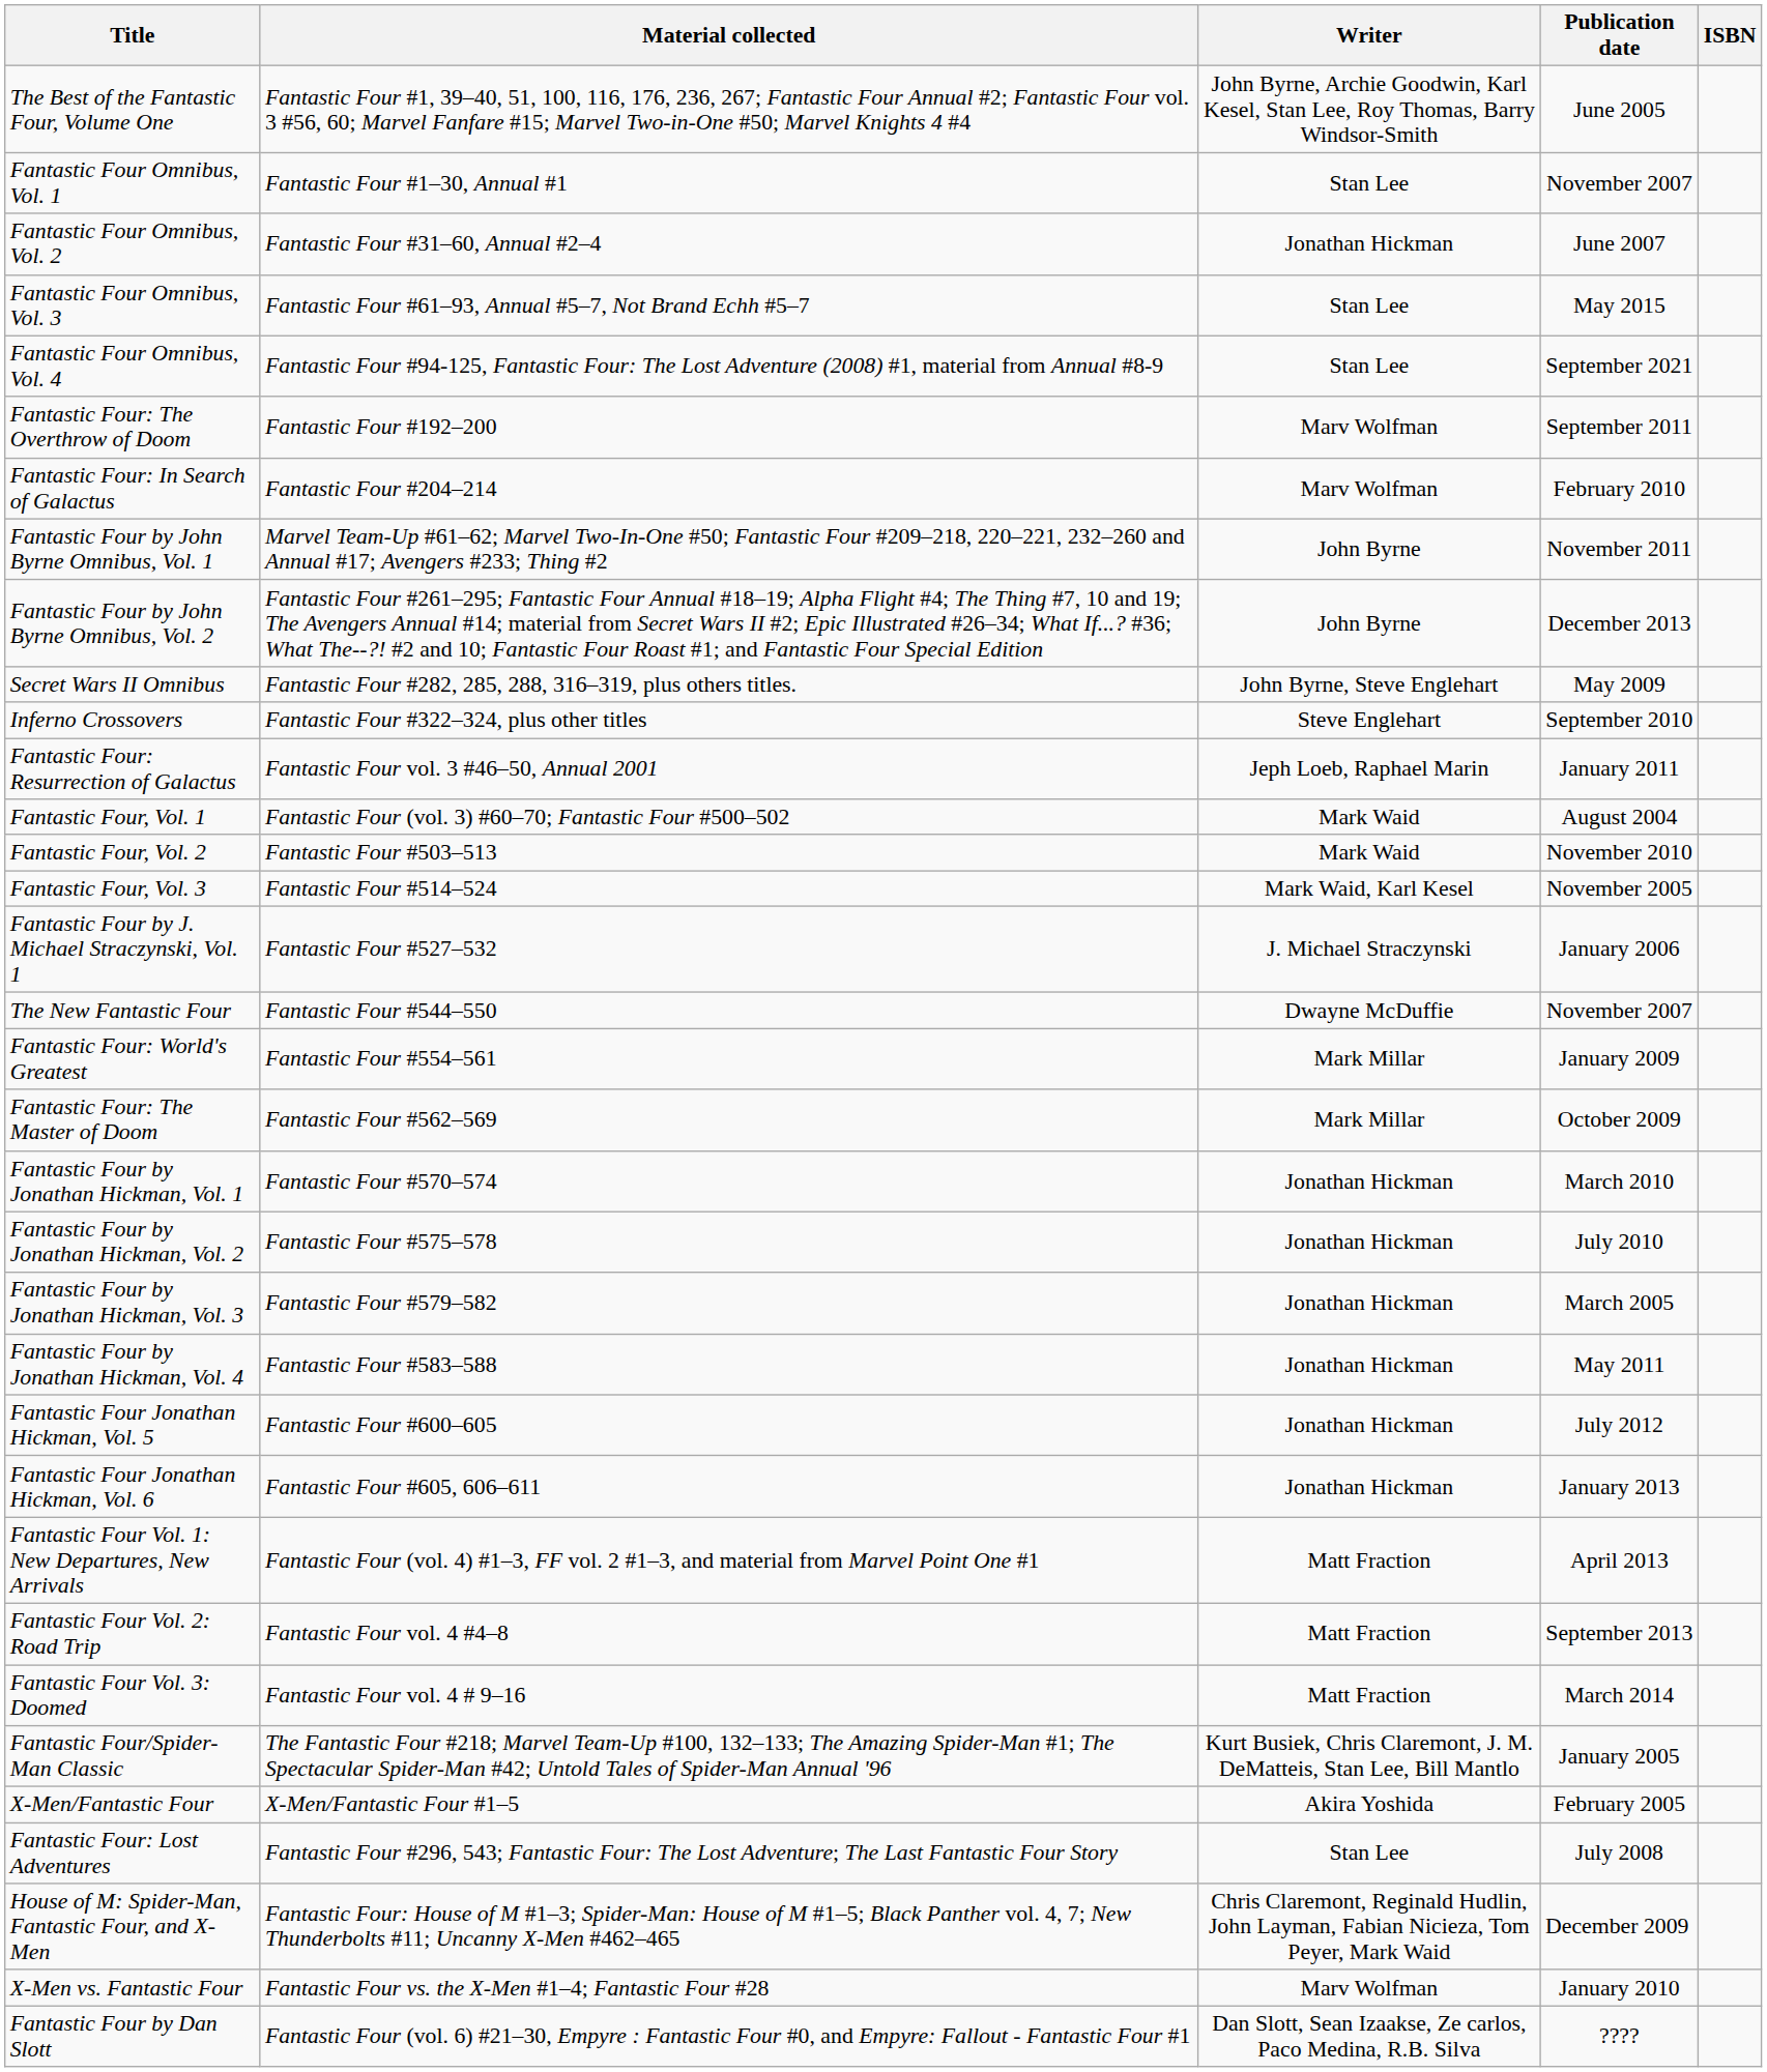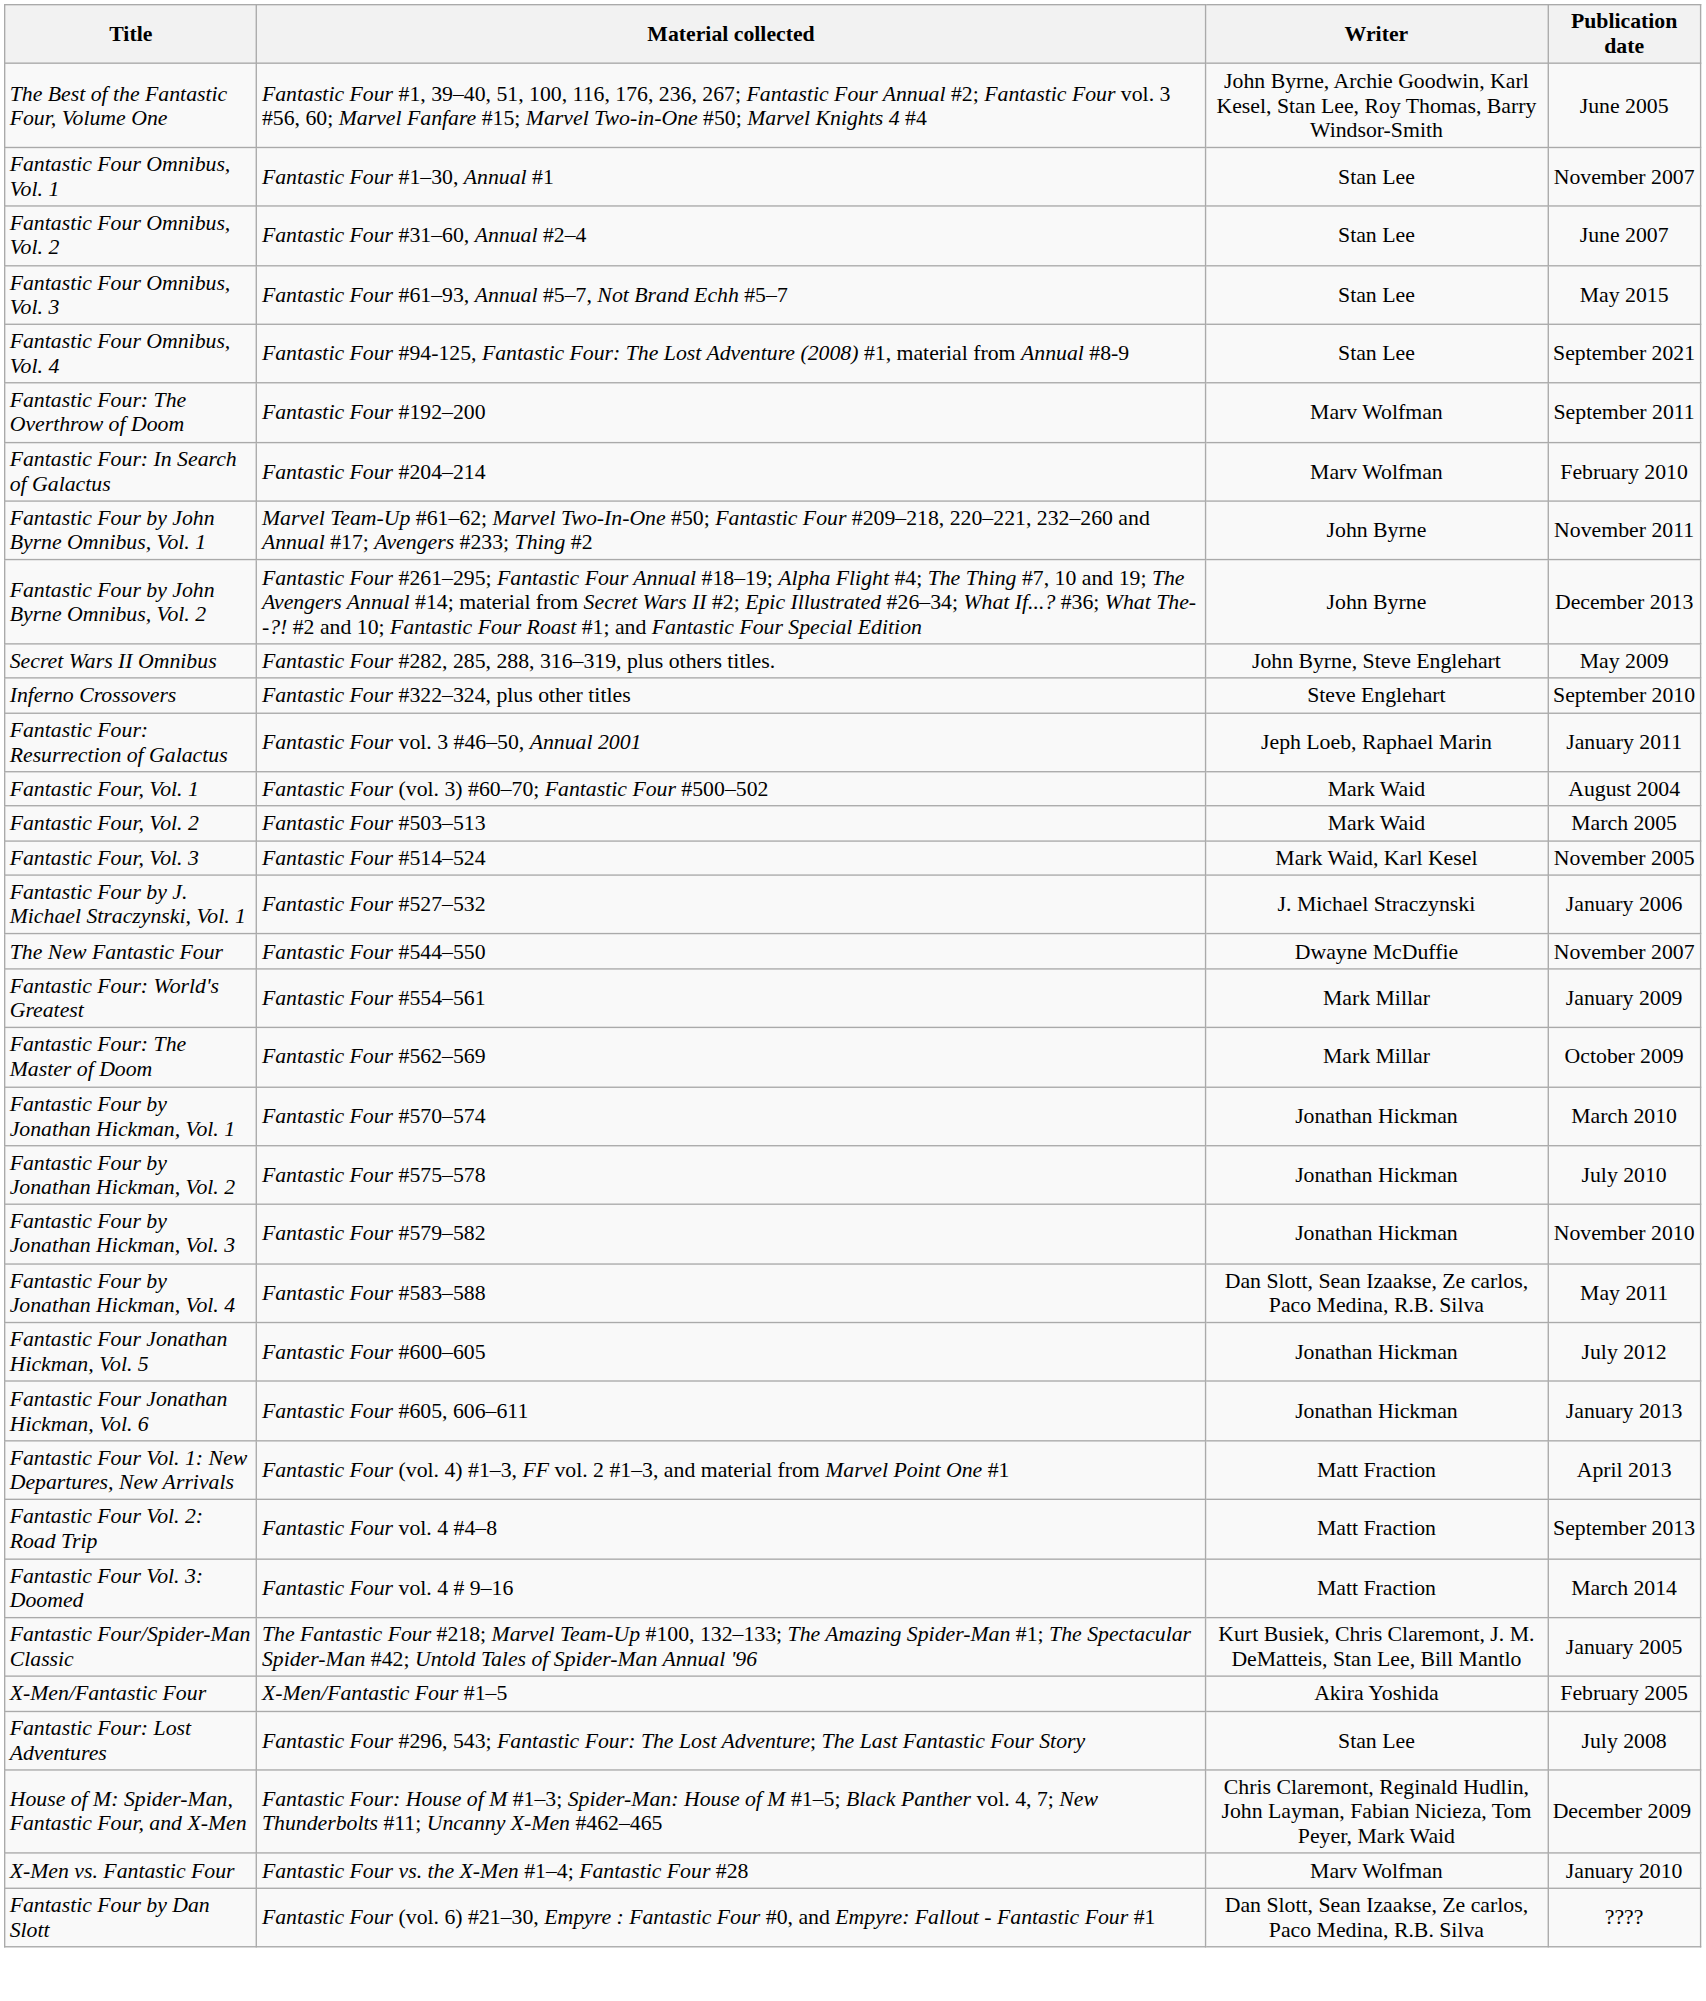- column: ISBN
Fantastic Four Omnibus, Vol. 2 | Writer: Jonathan Hickman -> Stan Lee
Fantastic Four, Vol. 2 | Publication date: November 2010 -> March 2005
Fantastic Four by Jonathan Hickman, Vol. 3 | Publication date: March 2005 -> November 2010
Fantastic Four by Jonathan Hickman, Vol. 4 | Writer: Jonathan Hickman -> Dan Slott, Sean Izaakse, Ze carlos, Paco Medina, R.B. Silva
